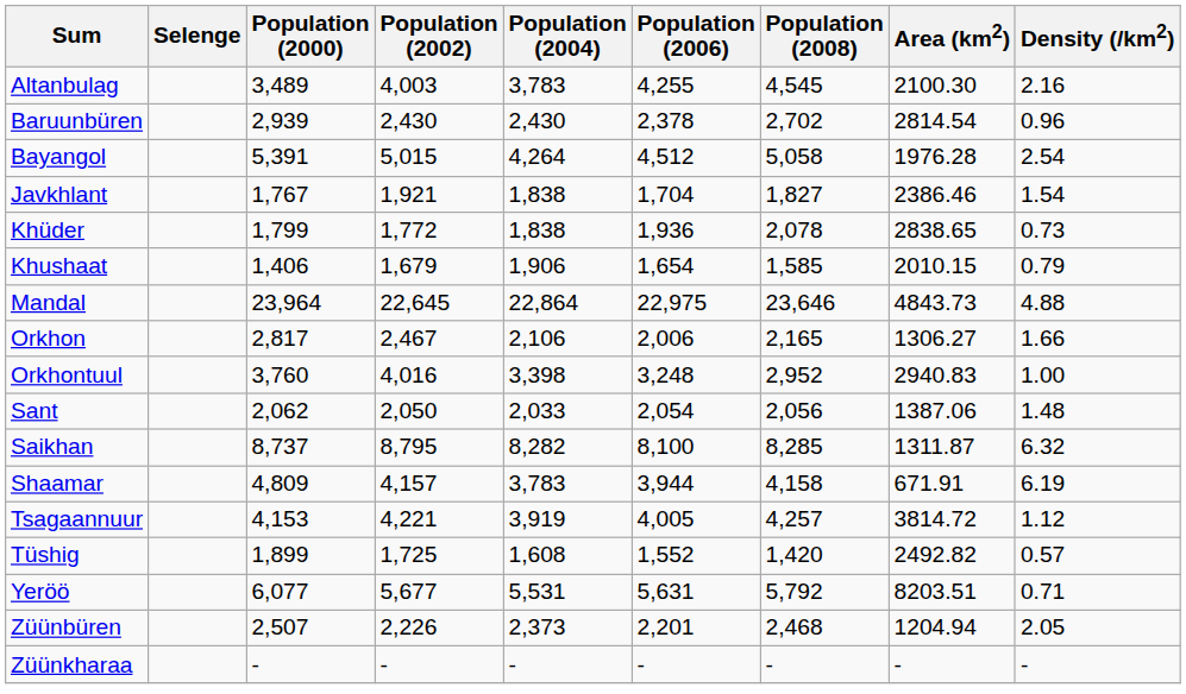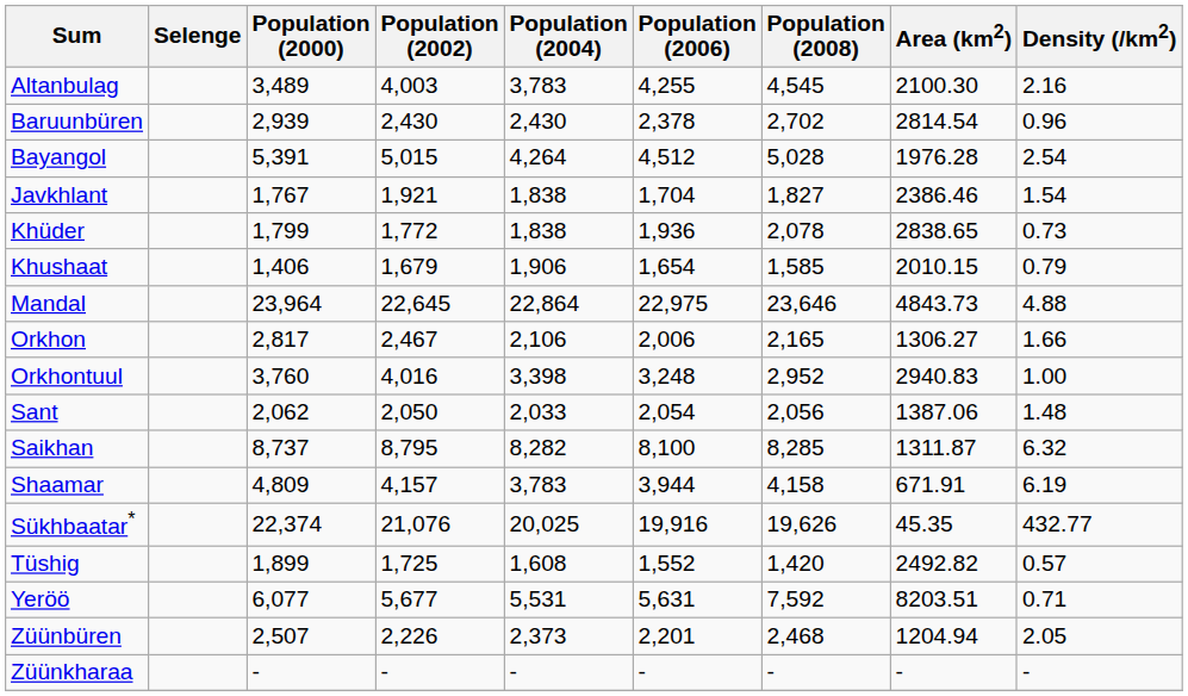Bayangol | Population (2008): 5,058 -> 5,028
+ row: Sükhbaatar* | 22,374 | 21,076 | 20,025 | 19,916 | 19,626 | 45.35 | 432.77
- row: Tsagaannuur | 4,153 | 4,221 | 3,919 | 4,005 | 4,257 | 3814.72 | 1.12
Yeröö | Population (2008): 5,792 -> 7,592
